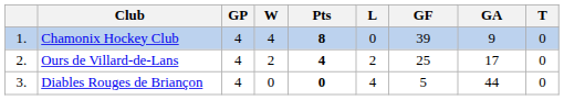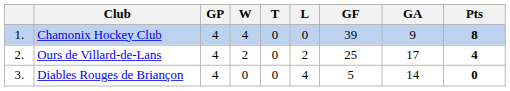columns swapped: T <-> Pts
Diables Rouges de Briançon | GA: 44 -> 14
